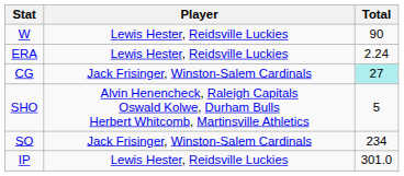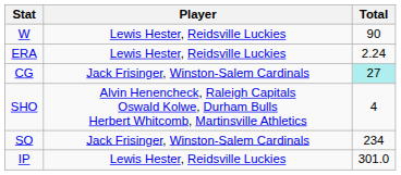SHO | Total: 5 -> 4
